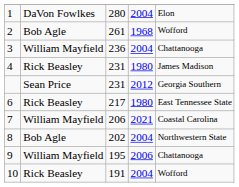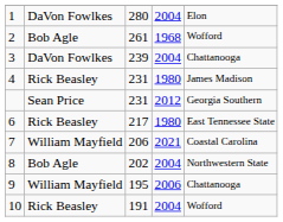3 | column 2: William Mayfield -> DaVon Fowlkes
3 | column 3: 236 -> 239
